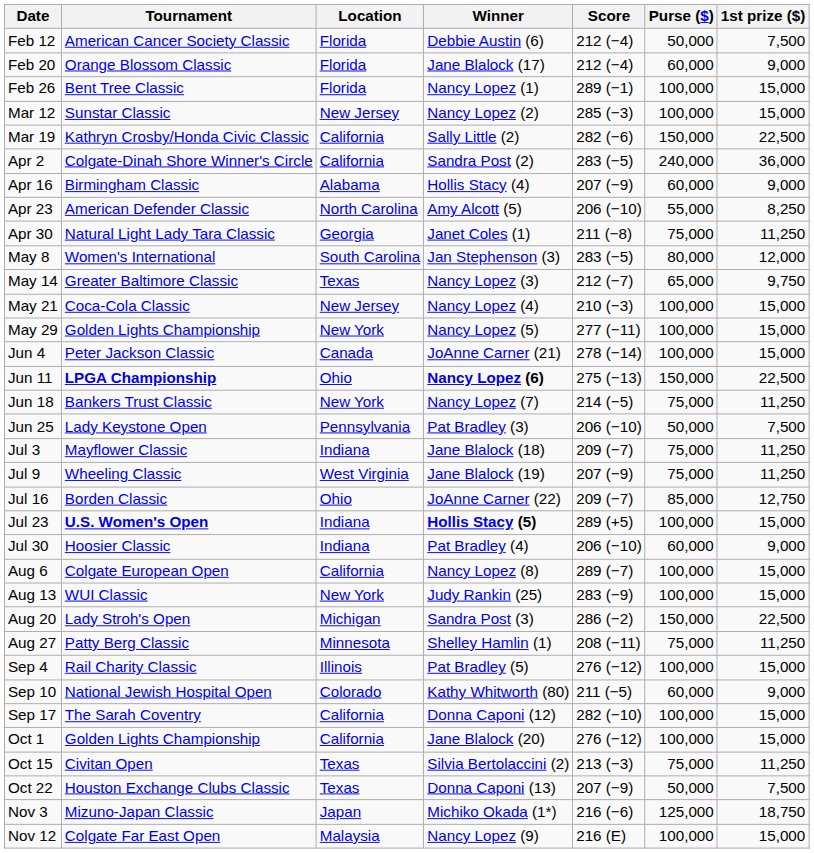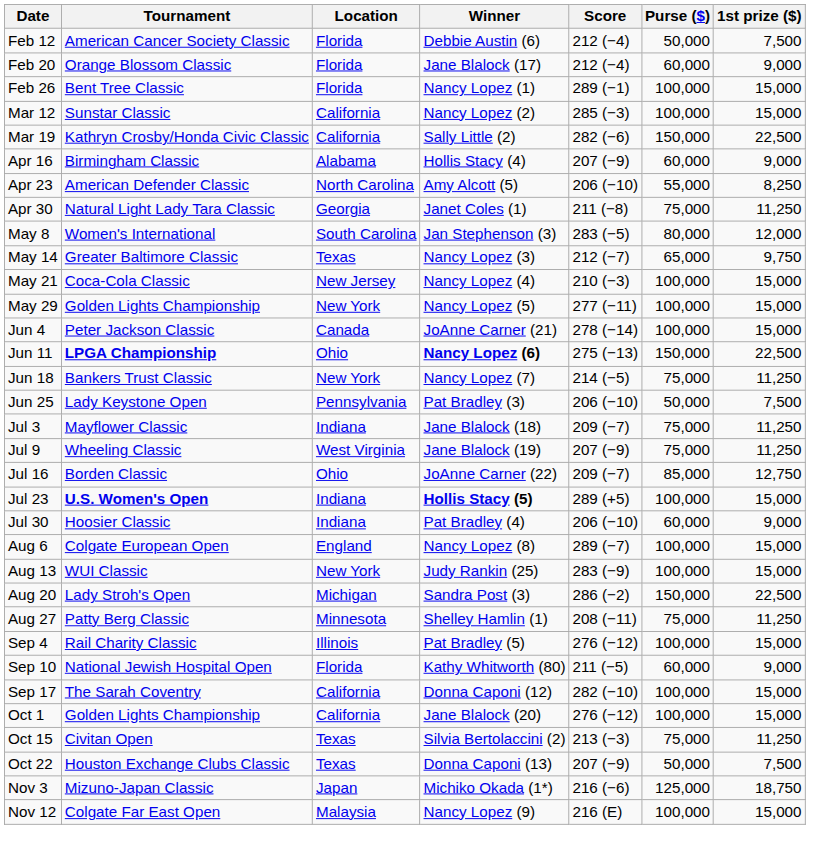Mar 12 | Location: New Jersey -> California
- row: Apr 2 | Colgate-Dinah Shore Winner's Circle | California | Sandra Post (2) | 283 (−5) | 240,000 | 36,000
Aug 6 | Location: California -> England
Sep 10 | Location: Colorado -> Florida
